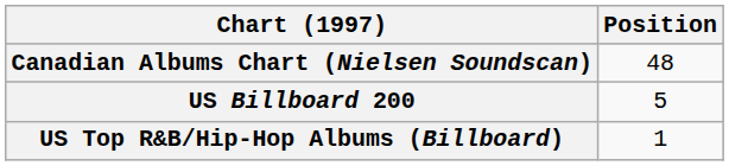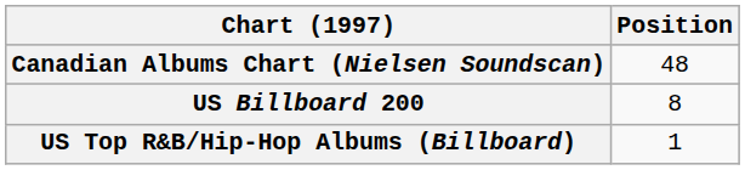US Billboard 200 | Position: 5 -> 8
